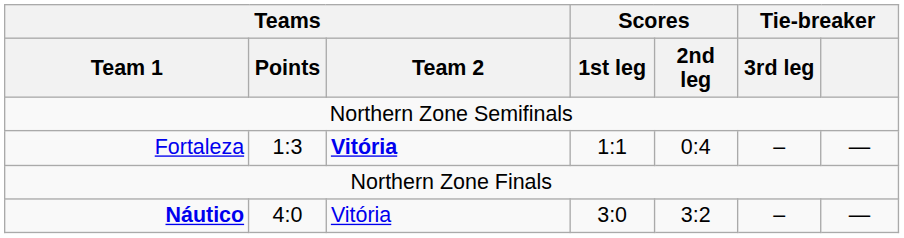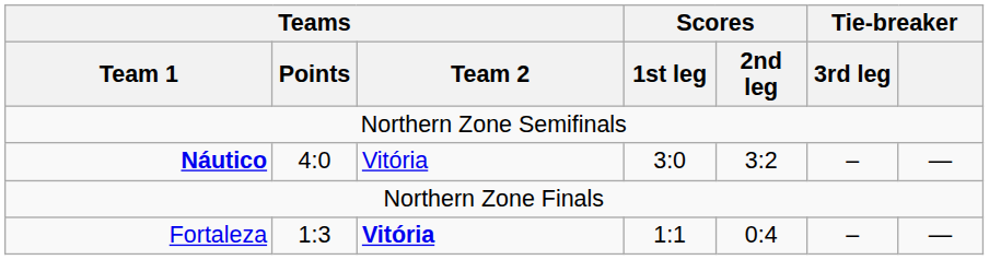rows swapped: Fortaleza <-> Náutico
